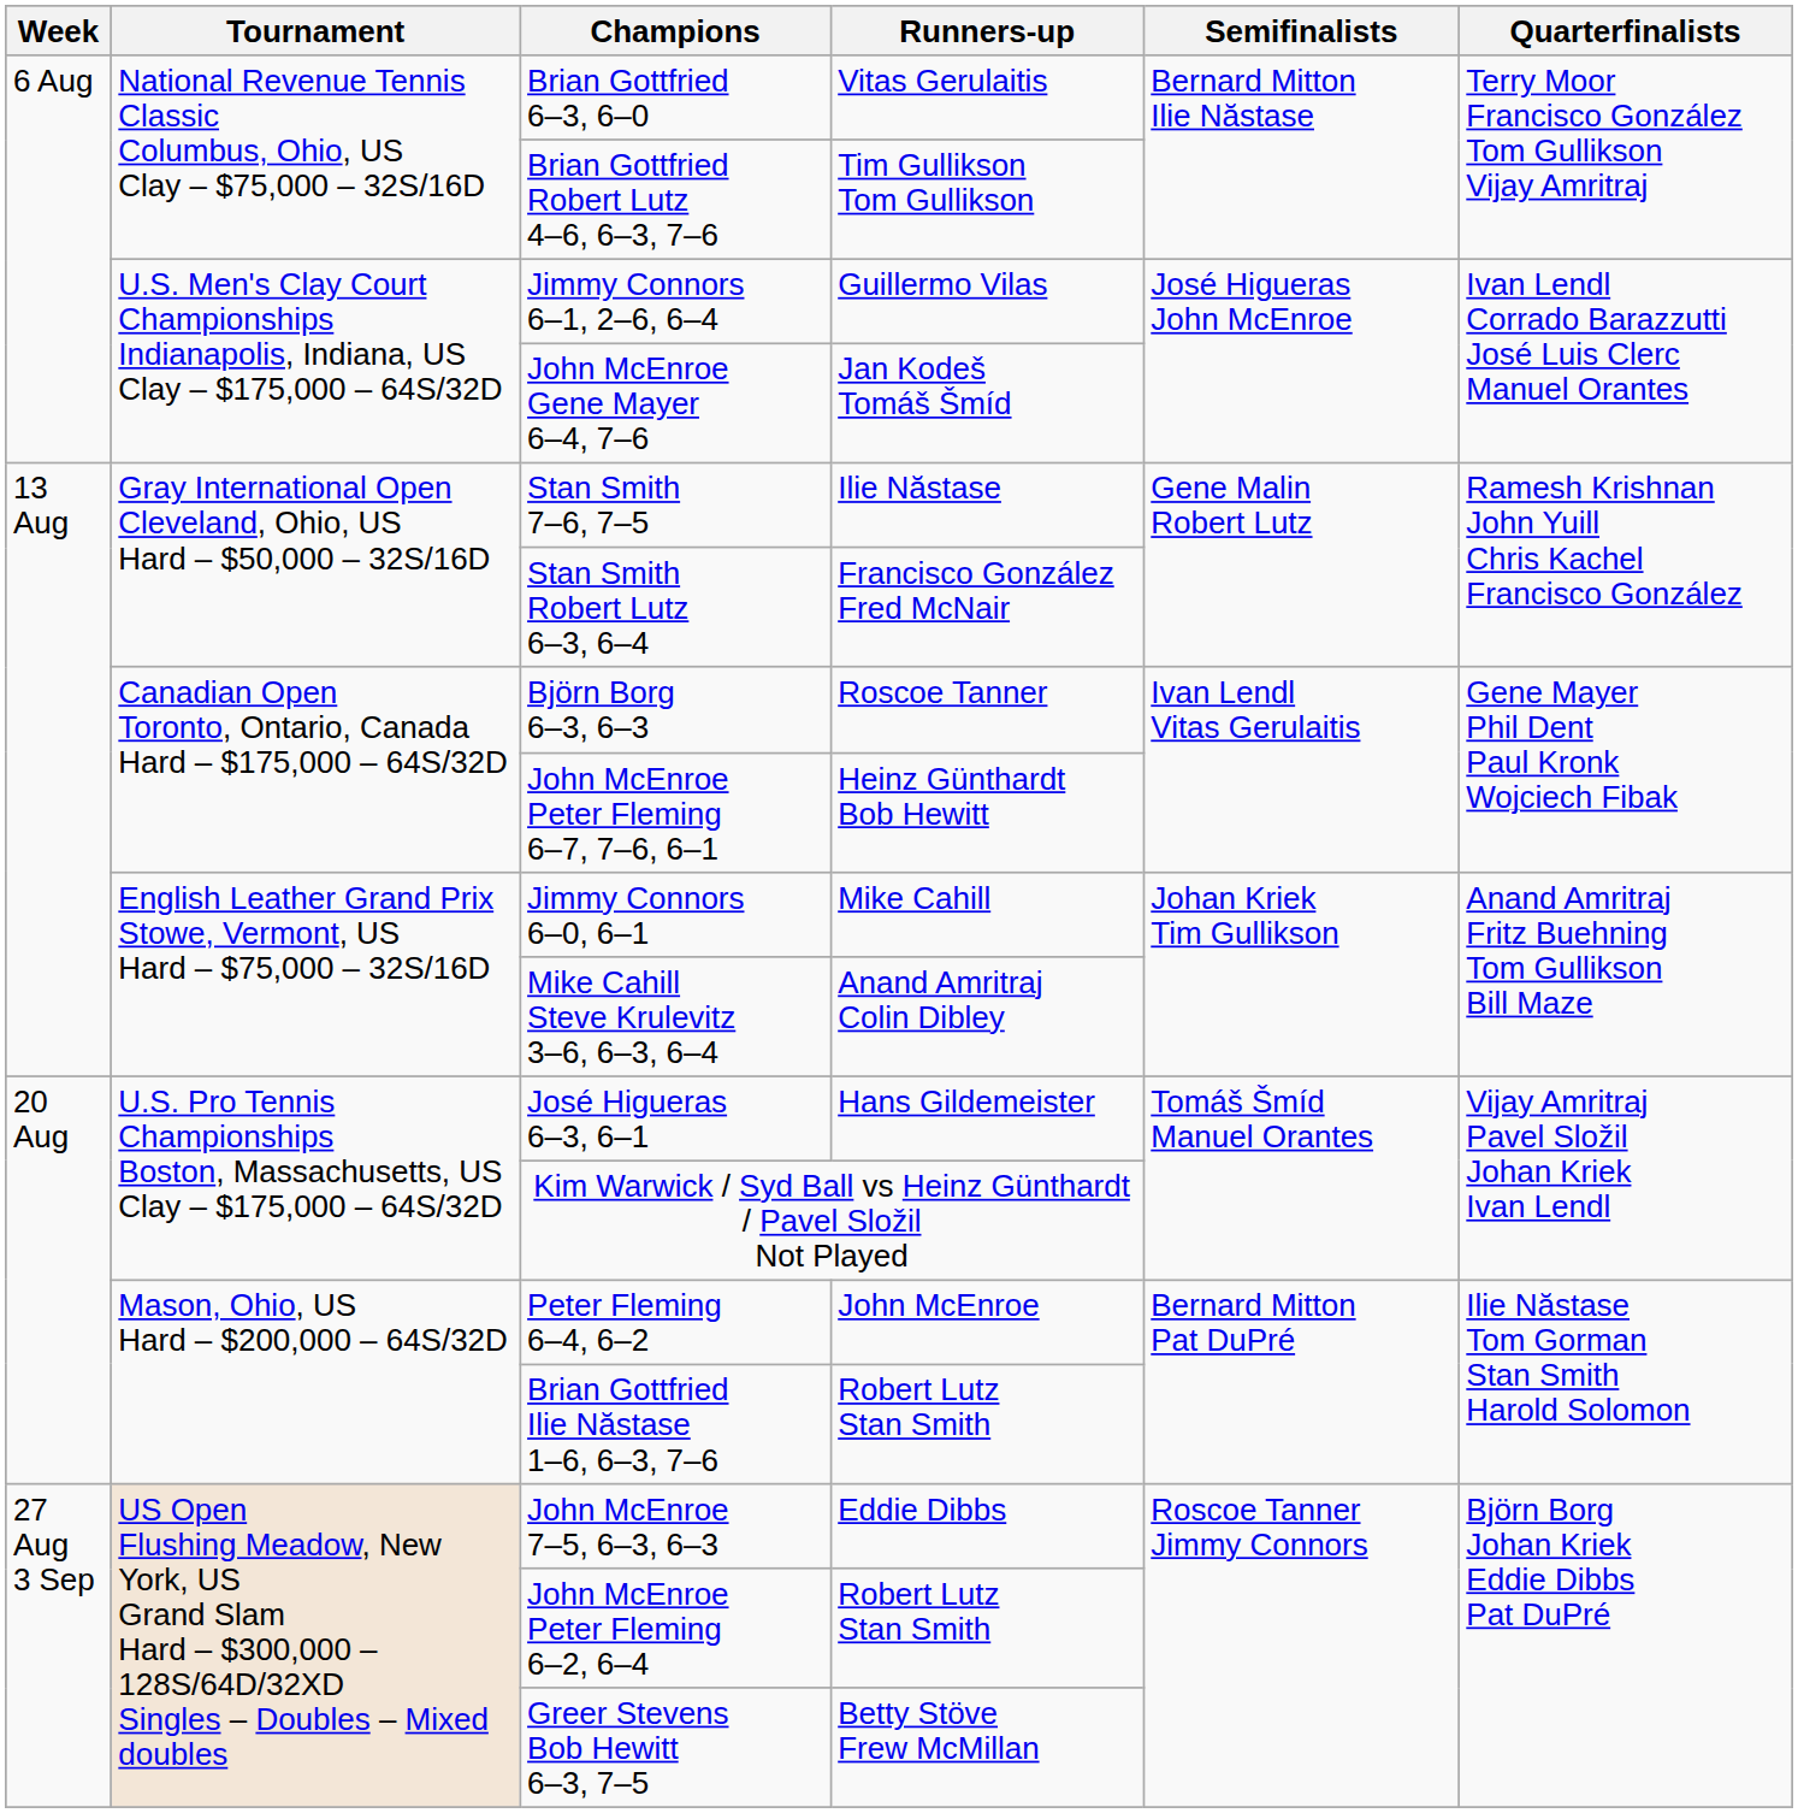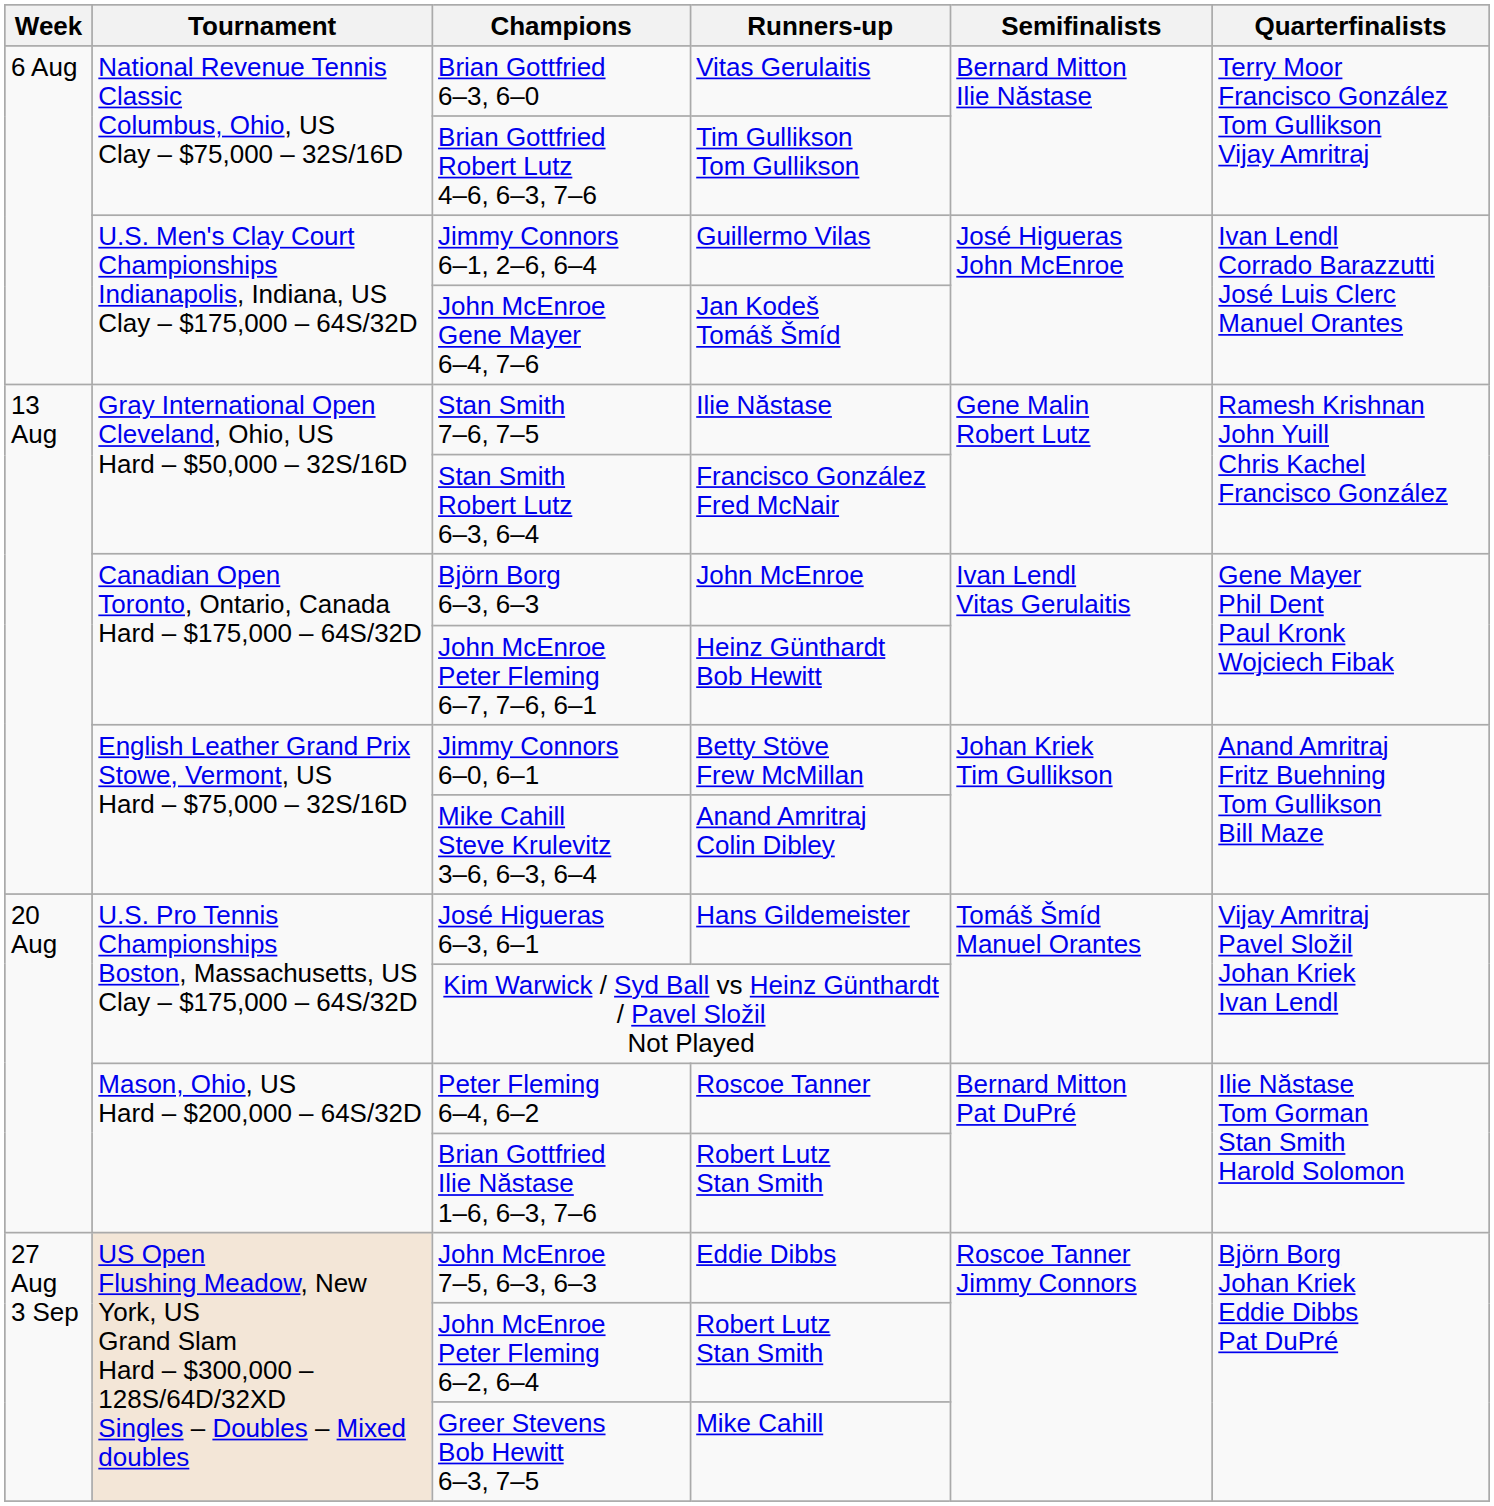Björn Borg 6–3, 6–3 | Runners-up: Roscoe Tanner -> John McEnroe
Jimmy Connors 6–0, 6–1 | Runners-up: Mike Cahill -> Betty Stöve Frew McMillan
Peter Fleming 6–4, 6–2 | Runners-up: John McEnroe -> Roscoe Tanner
Greer Stevens Bob Hewitt 6–3, 7–5 | Runners-up: Betty Stöve Frew McMillan -> Mike Cahill
